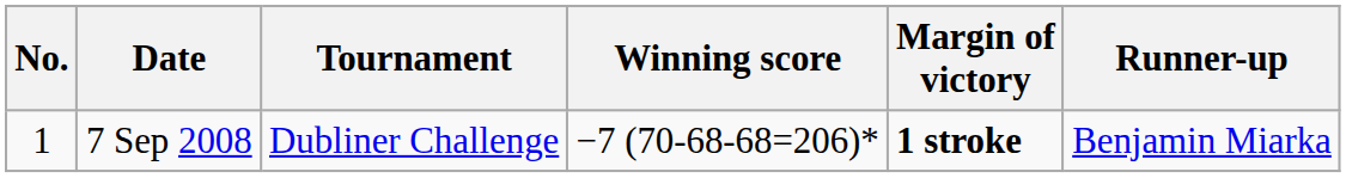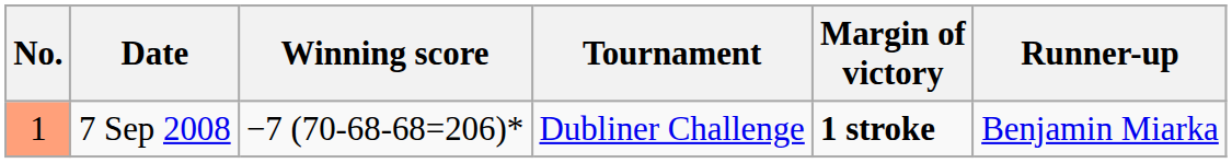columns swapped: Tournament <-> Winning score
7 Sep 2008 | No.: no background -> lightsalmon background
